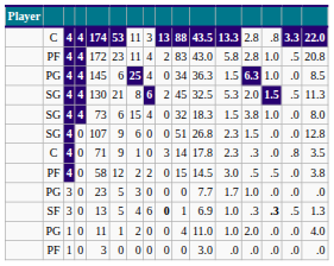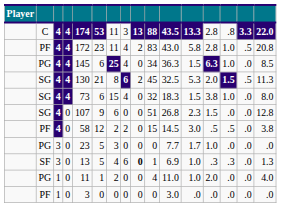- row: C | 4 | 0 | 71 | 9 | 1 | 0 | 3 | 14 | 17.8 | 2.3 | .3 | .0 | .8 | 3.5
SF | column 14: bold -> normal
SF | column 15: .5 -> .0
